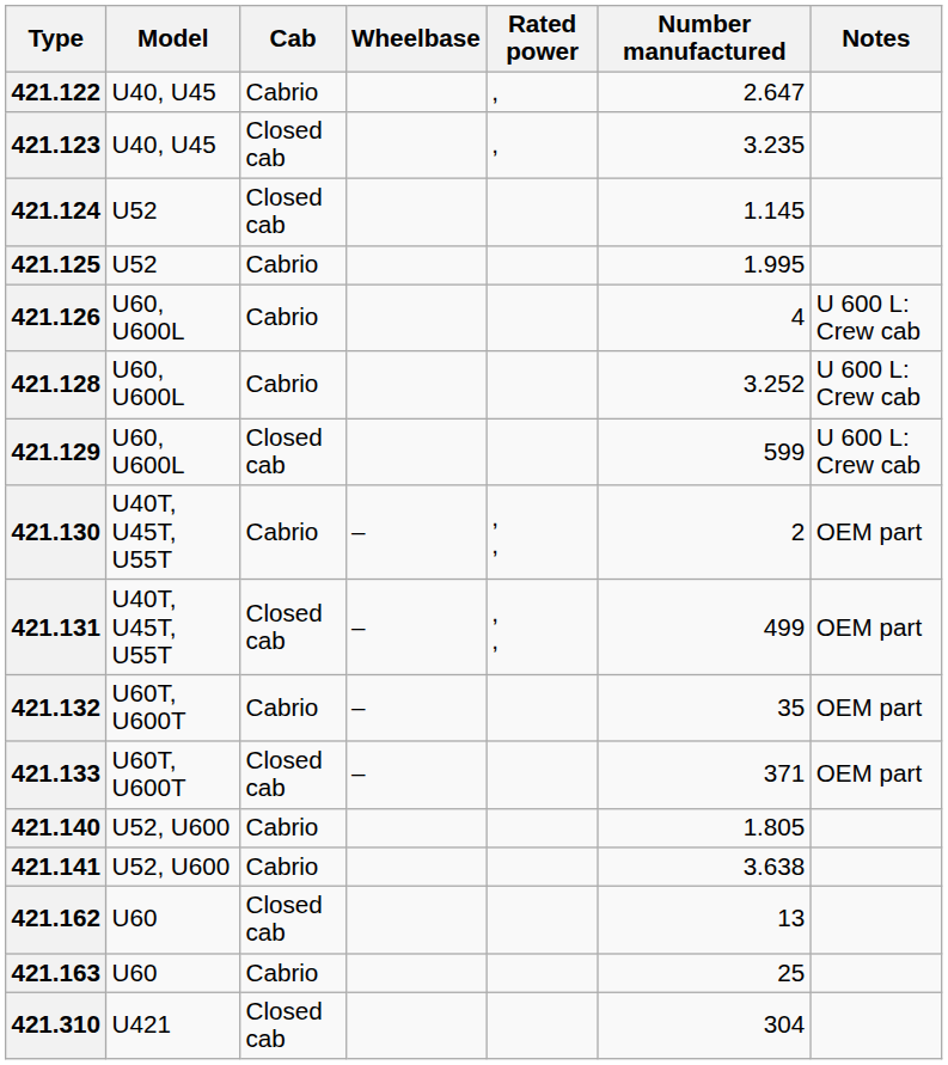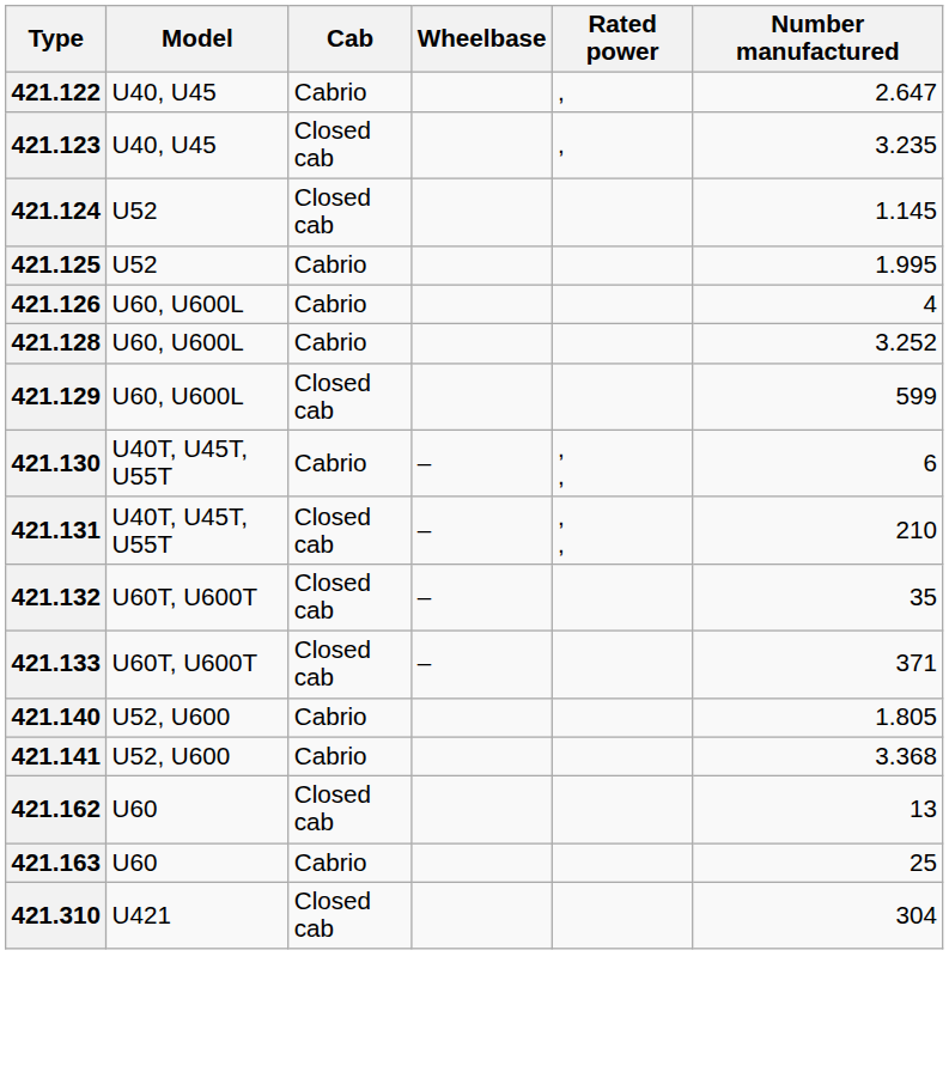- column: Notes | U 600 L: Crew cab | U 600 L: Crew cab | U 600 L: Crew cab | OEM part | OEM part | OEM part | OEM part
421.130 | Number manufactured: 2 -> 6
421.131 | Number manufactured: 499 -> 210
421.132 | Cab: Cabrio -> Closed cab
421.141 | Number manufactured: 3.638 -> 3.368
